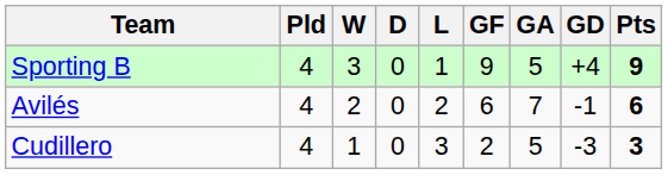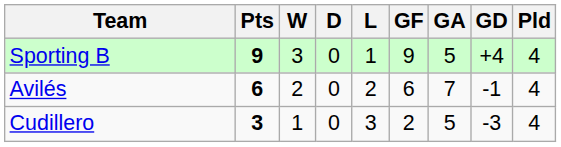columns swapped: Pld <-> Pts
